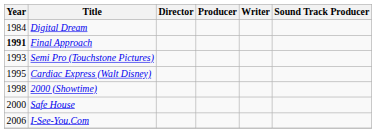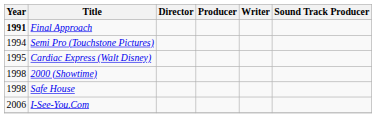- row: 1984 | Digital Dream
Semi Pro (Touchstone Pictures) | Year: 1993 -> 1994
Safe House | Year: 2000 -> 1998
